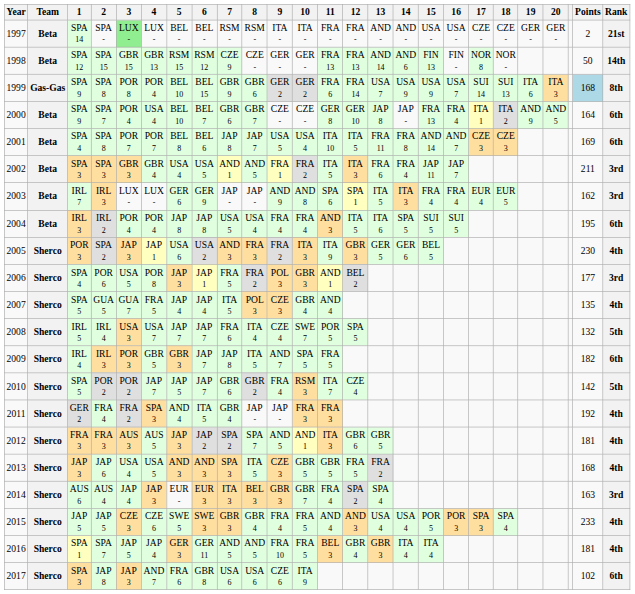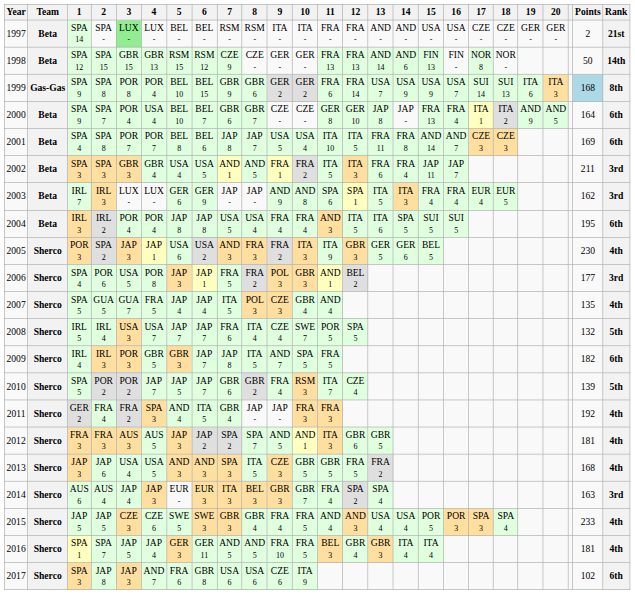2010 | Points: 142 -> 139
